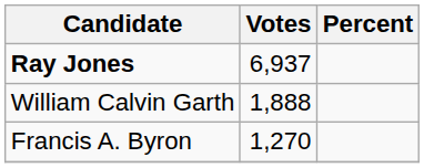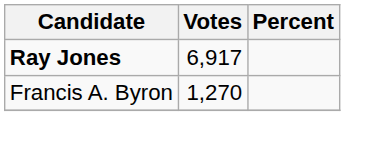Ray Jones | Votes: 6,937 -> 6,917
- row: William Calvin Garth | 1,888
